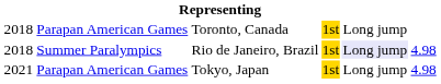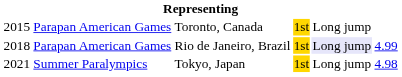Toronto, Canada | column 1: 2018 -> 2015
Rio de Janeiro, Brazil | column 2: Summer Paralympics -> Parapan American Games
Rio de Janeiro, Brazil | column 6: 4.98 -> 4.99
Tokyo, Japan | column 2: Parapan American Games -> Summer Paralympics
